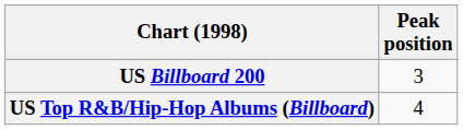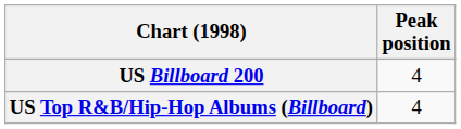US Billboard 200 | Peak position: 3 -> 4
